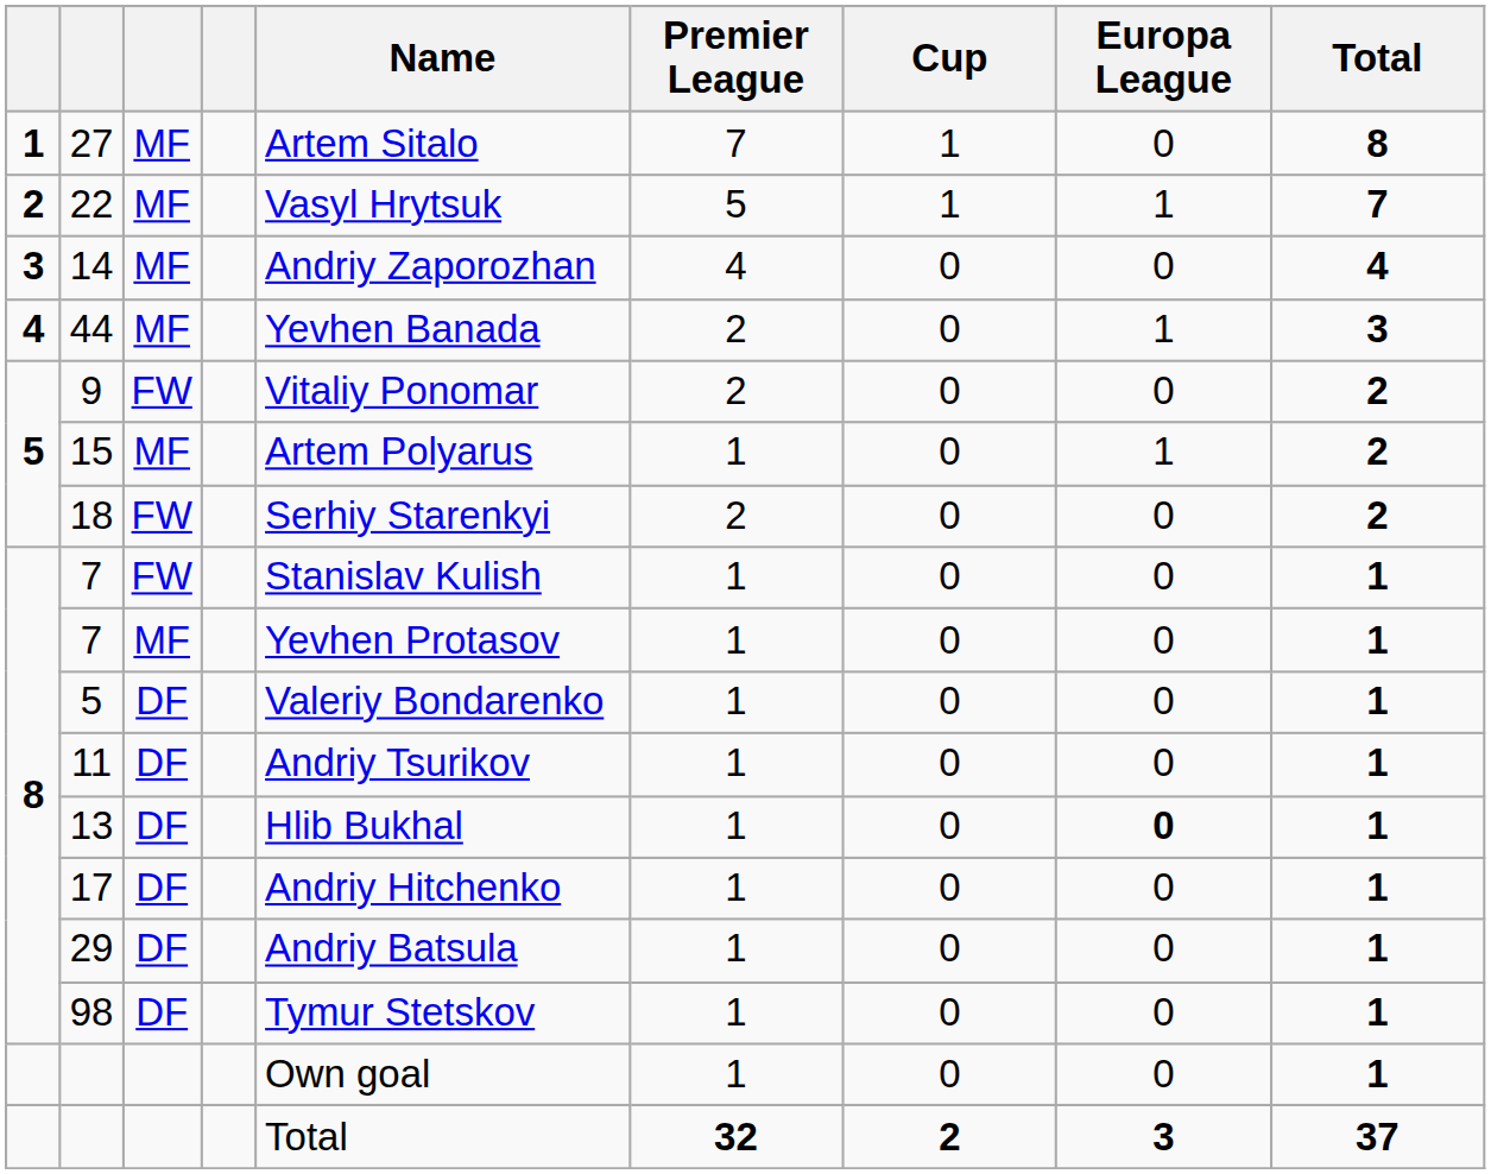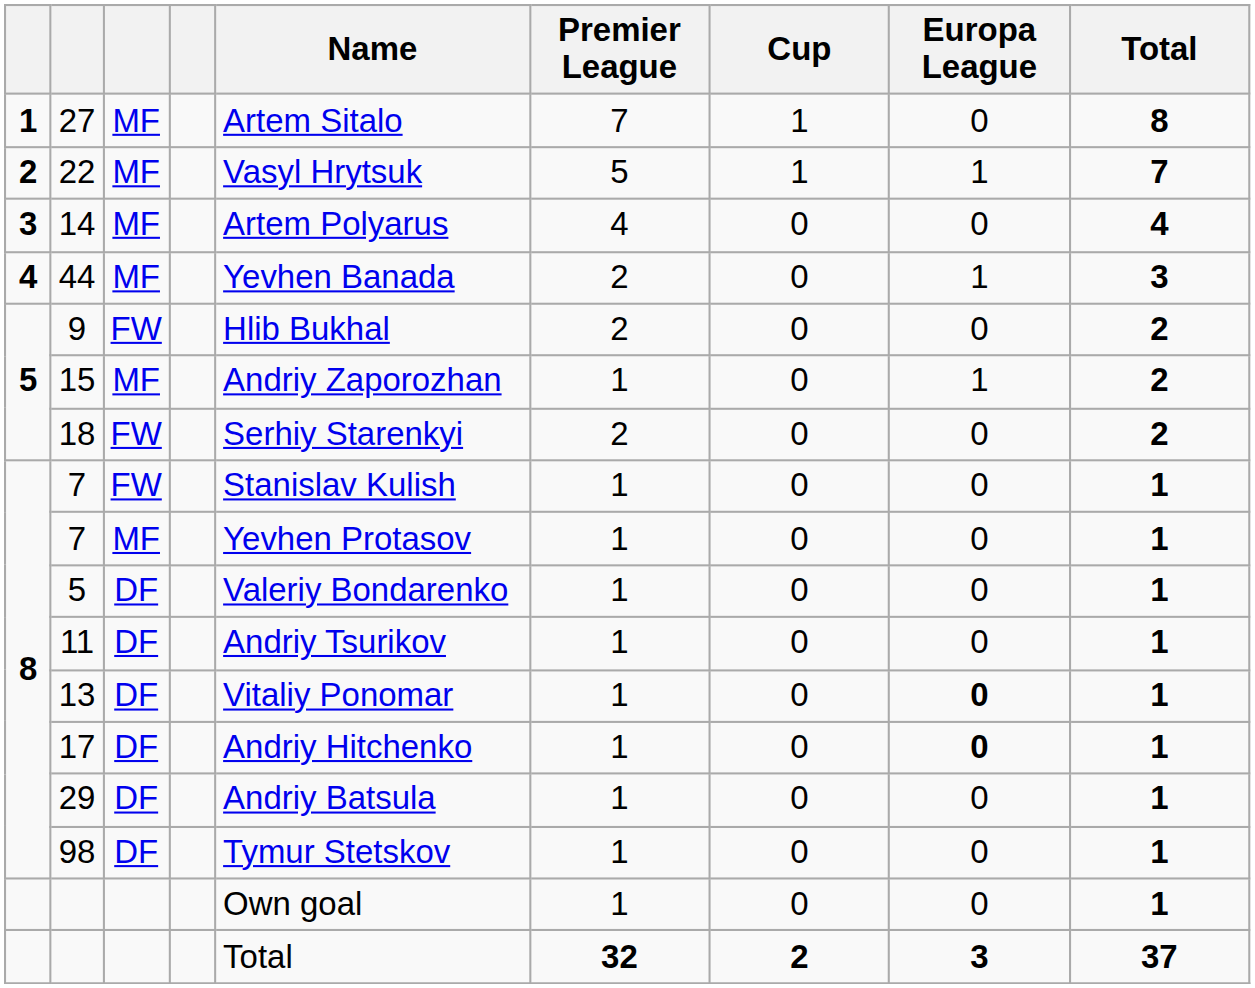14 | Name: Andriy Zaporozhan -> Artem Polyarus
9 | Name: Vitaliy Ponomar -> Hlib Bukhal
15 | Name: Artem Polyarus -> Andriy Zaporozhan
13 | Name: Hlib Bukhal -> Vitaliy Ponomar
17 | Europa League: normal -> bold
